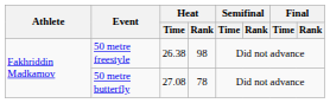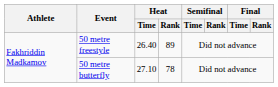50 metre freestyle | Heat / Time: 26.38 -> 26.40
50 metre freestyle | Heat / Rank: 98 -> 89
50 metre butterfly | Heat / Time: 27.08 -> 27.10
